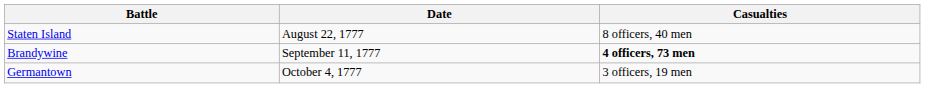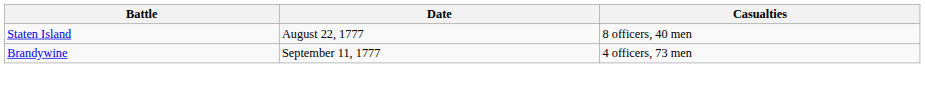Brandywine | Casualties: bold -> normal
- row: Germantown | October 4, 1777 | 3 officers, 19 men
